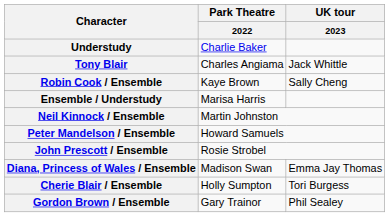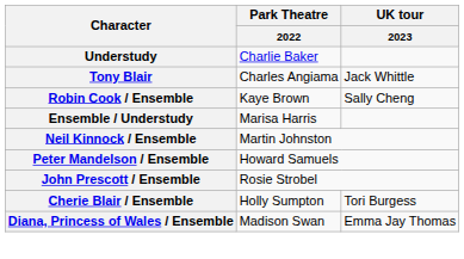rows swapped: Cherie Blair / Ensemble <-> Diana, Princess of Wales / Ensemble
- row: Gordon Brown / Ensemble | Gary Trainor | Phil Sealey
